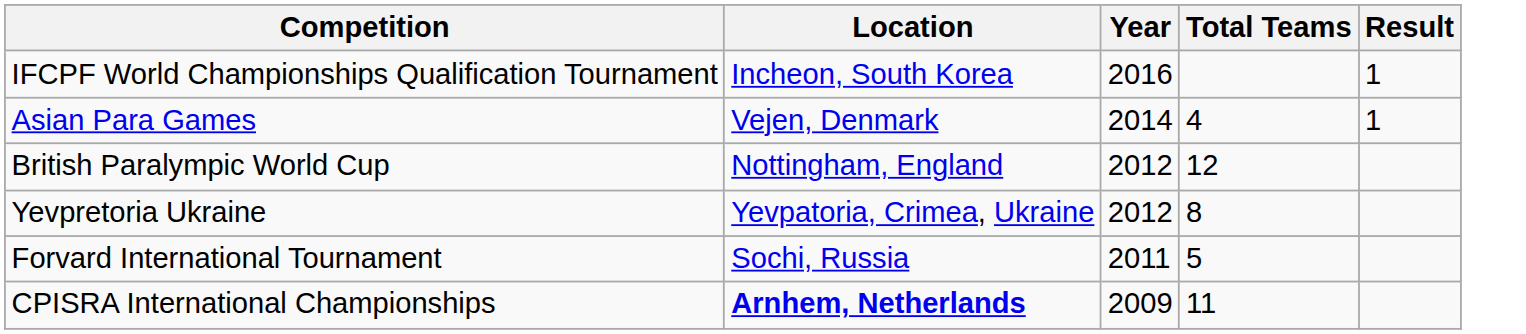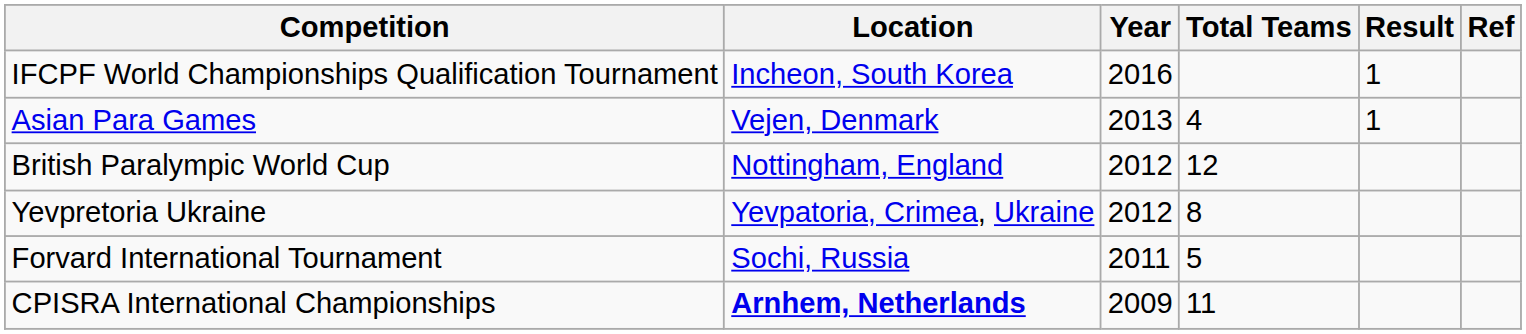+ column: Ref
Asian Para Games | Year: 2014 -> 2013
